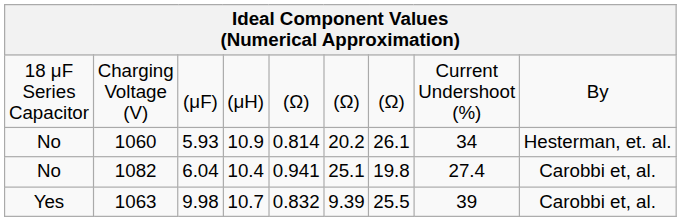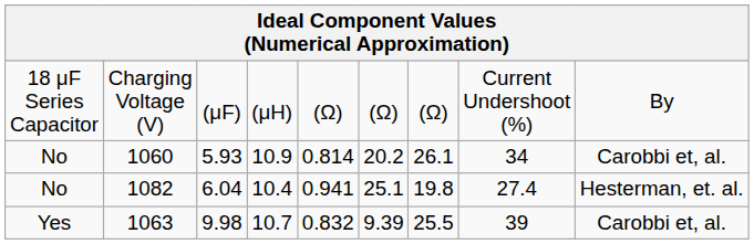1060 | column 9: Hesterman, et. al. -> Carobbi et, al.
1082 | column 9: Carobbi et, al. -> Hesterman, et. al.
